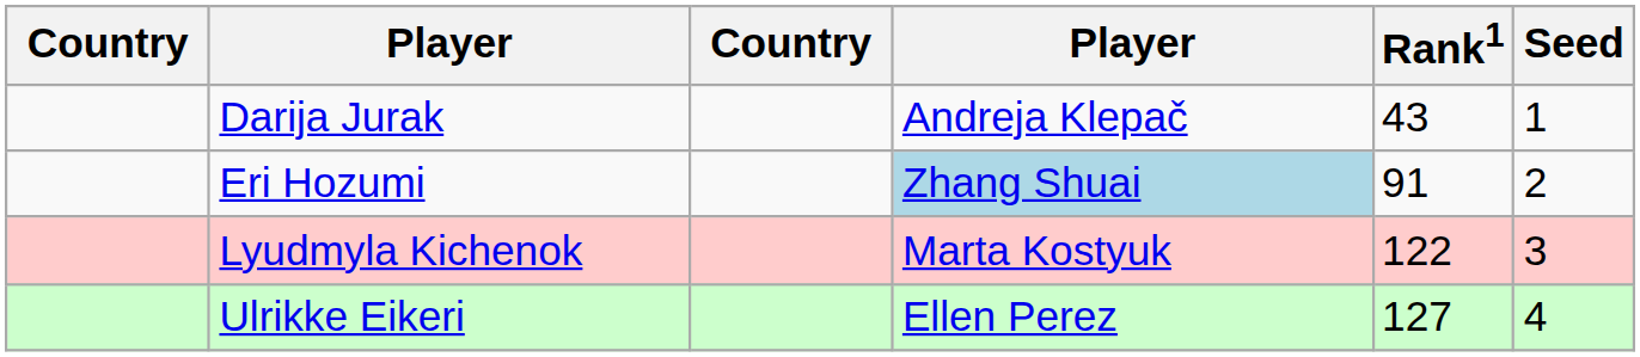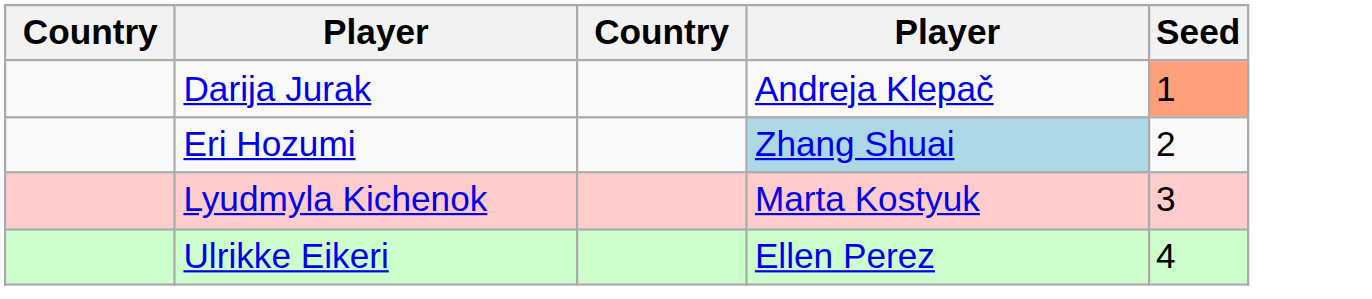- column: Rank1 | 43 | 91 | 122 | 127
Darija Jurak | Seed: no background -> lightsalmon background
